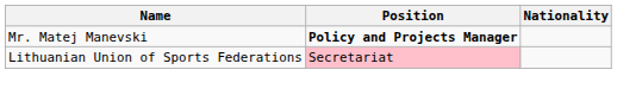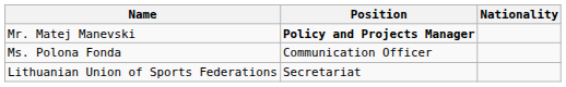+ row: Ms. Polona Fonda | Communication Officer
Lithuanian Union of Sports Federations | Position: pink background -> no background
